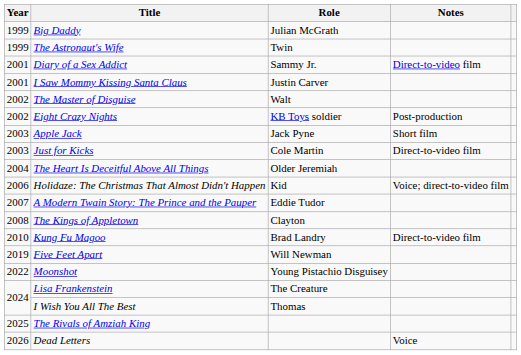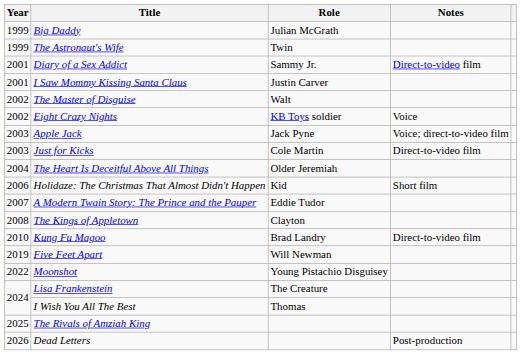Eight Crazy Nights | Notes: Post-production -> Voice
Apple Jack | Notes: Short film -> Voice; direct-to-video film
Holidaze: The Christmas That Almost Didn't Happen | Notes: Voice; direct-to-video film -> Short film
Dead Letters | Notes: Voice -> Post-production
